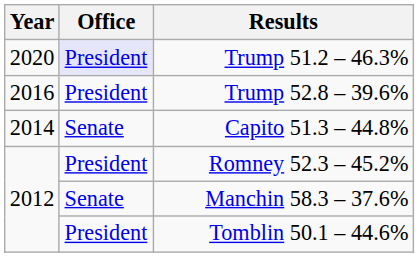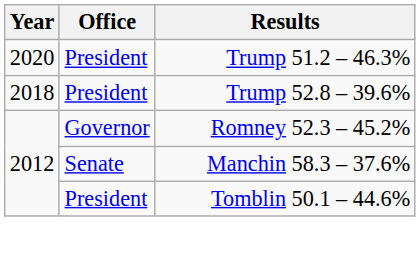Trump 51.2 – 46.3% | Office: lavender background -> no background
Trump 52.8 – 39.6% | Year: 2016 -> 2018
- row: 2014 | Senate | Capito 51.3 – 44.8%
Romney 52.3 – 45.2% | Office: President -> Governor
